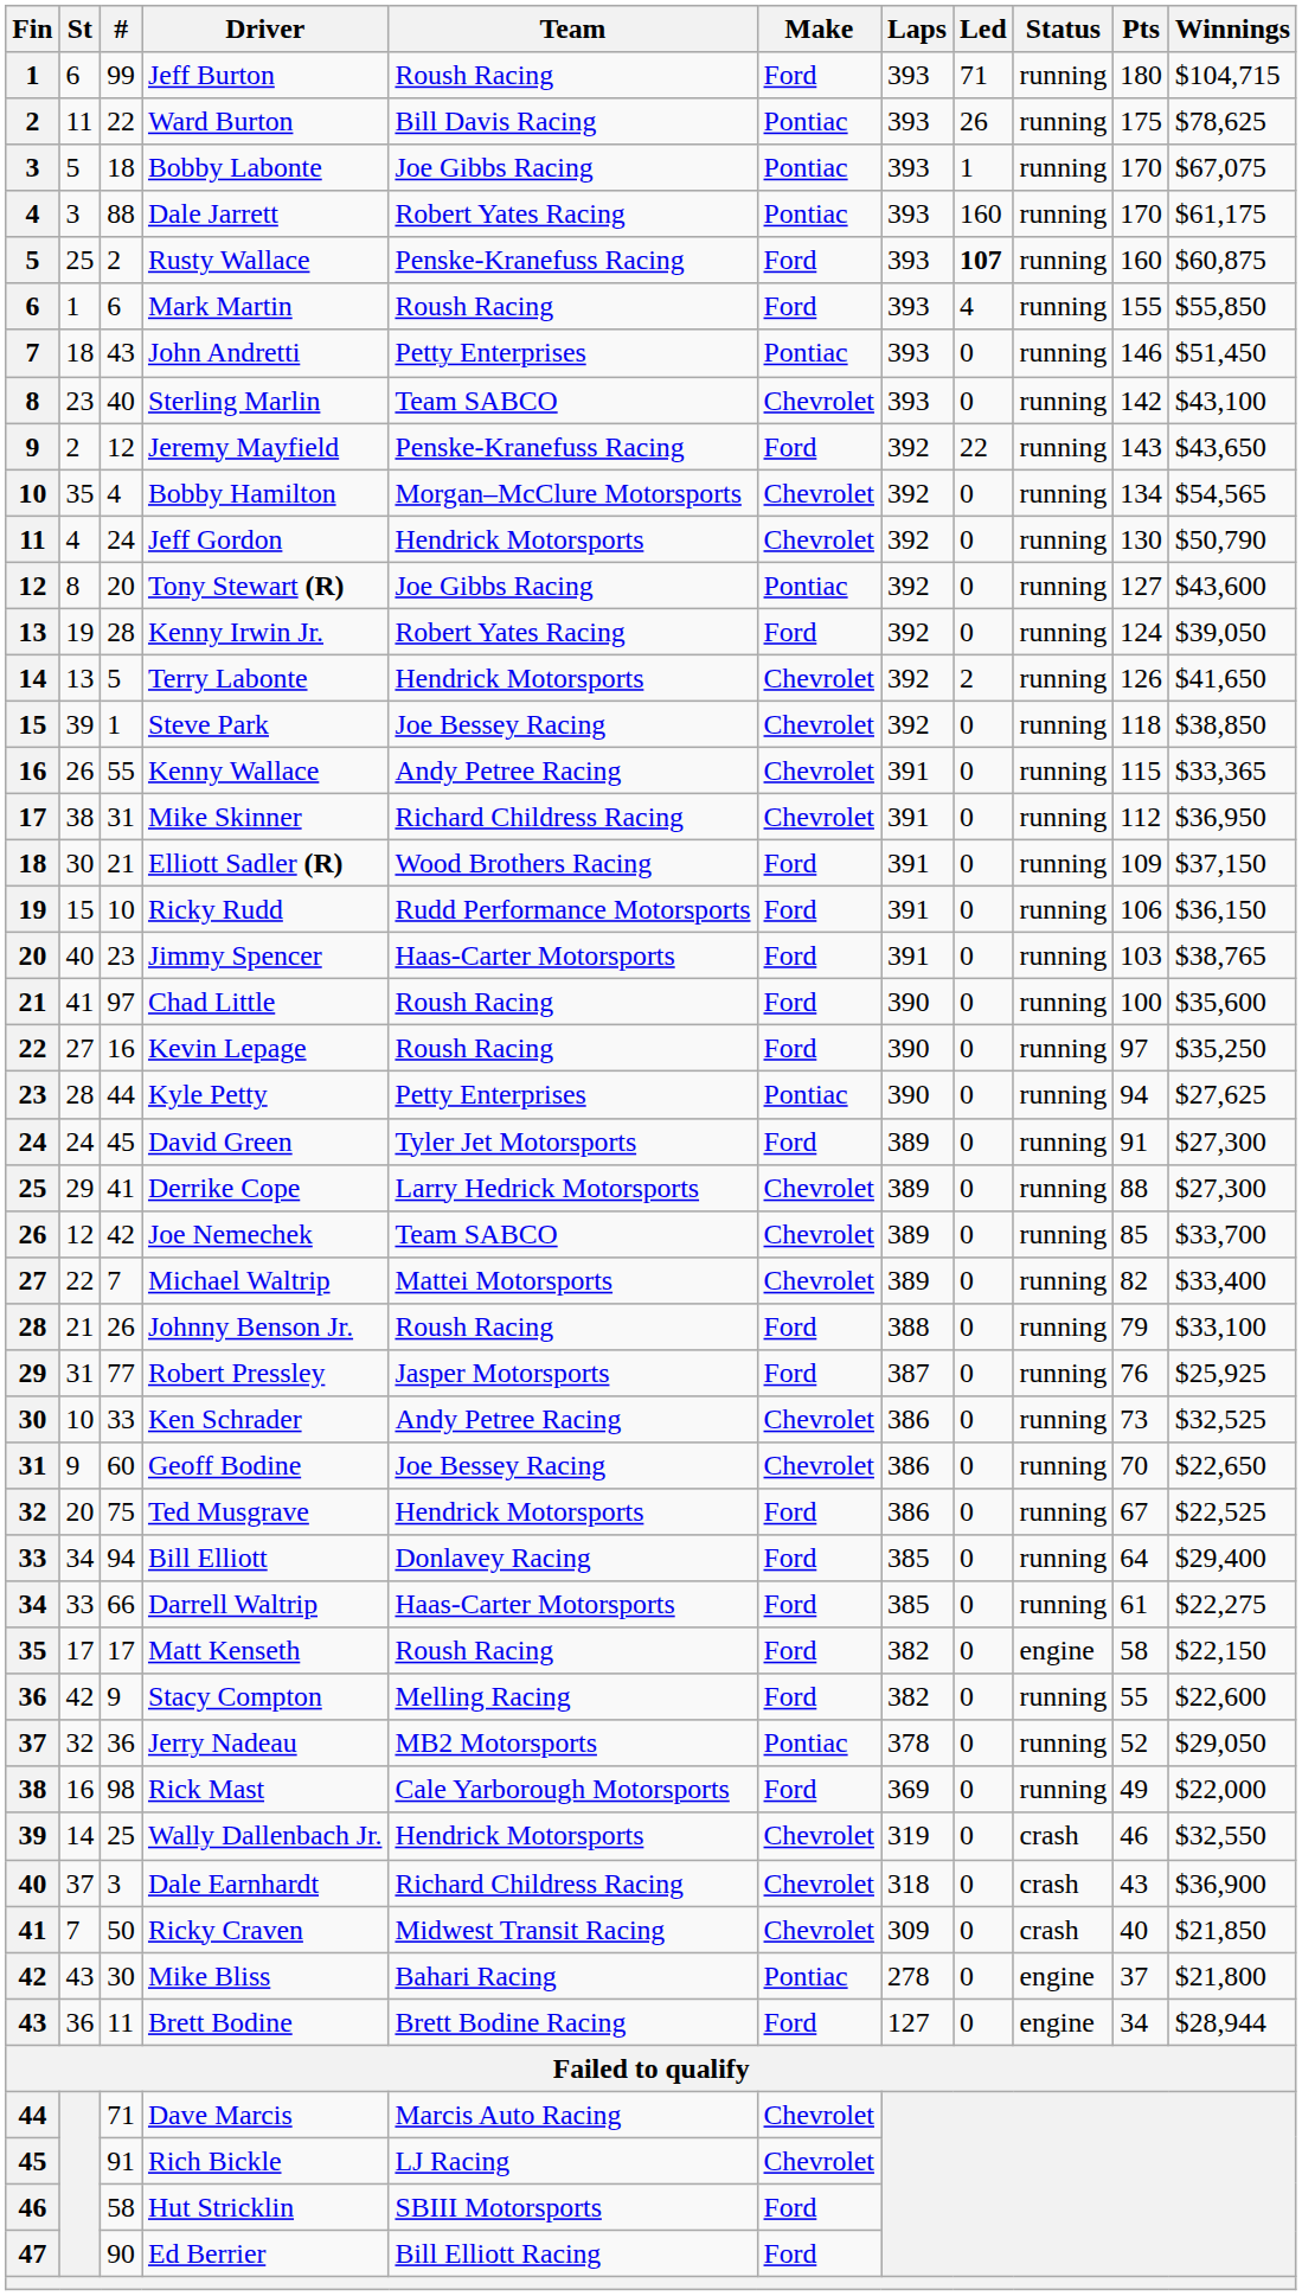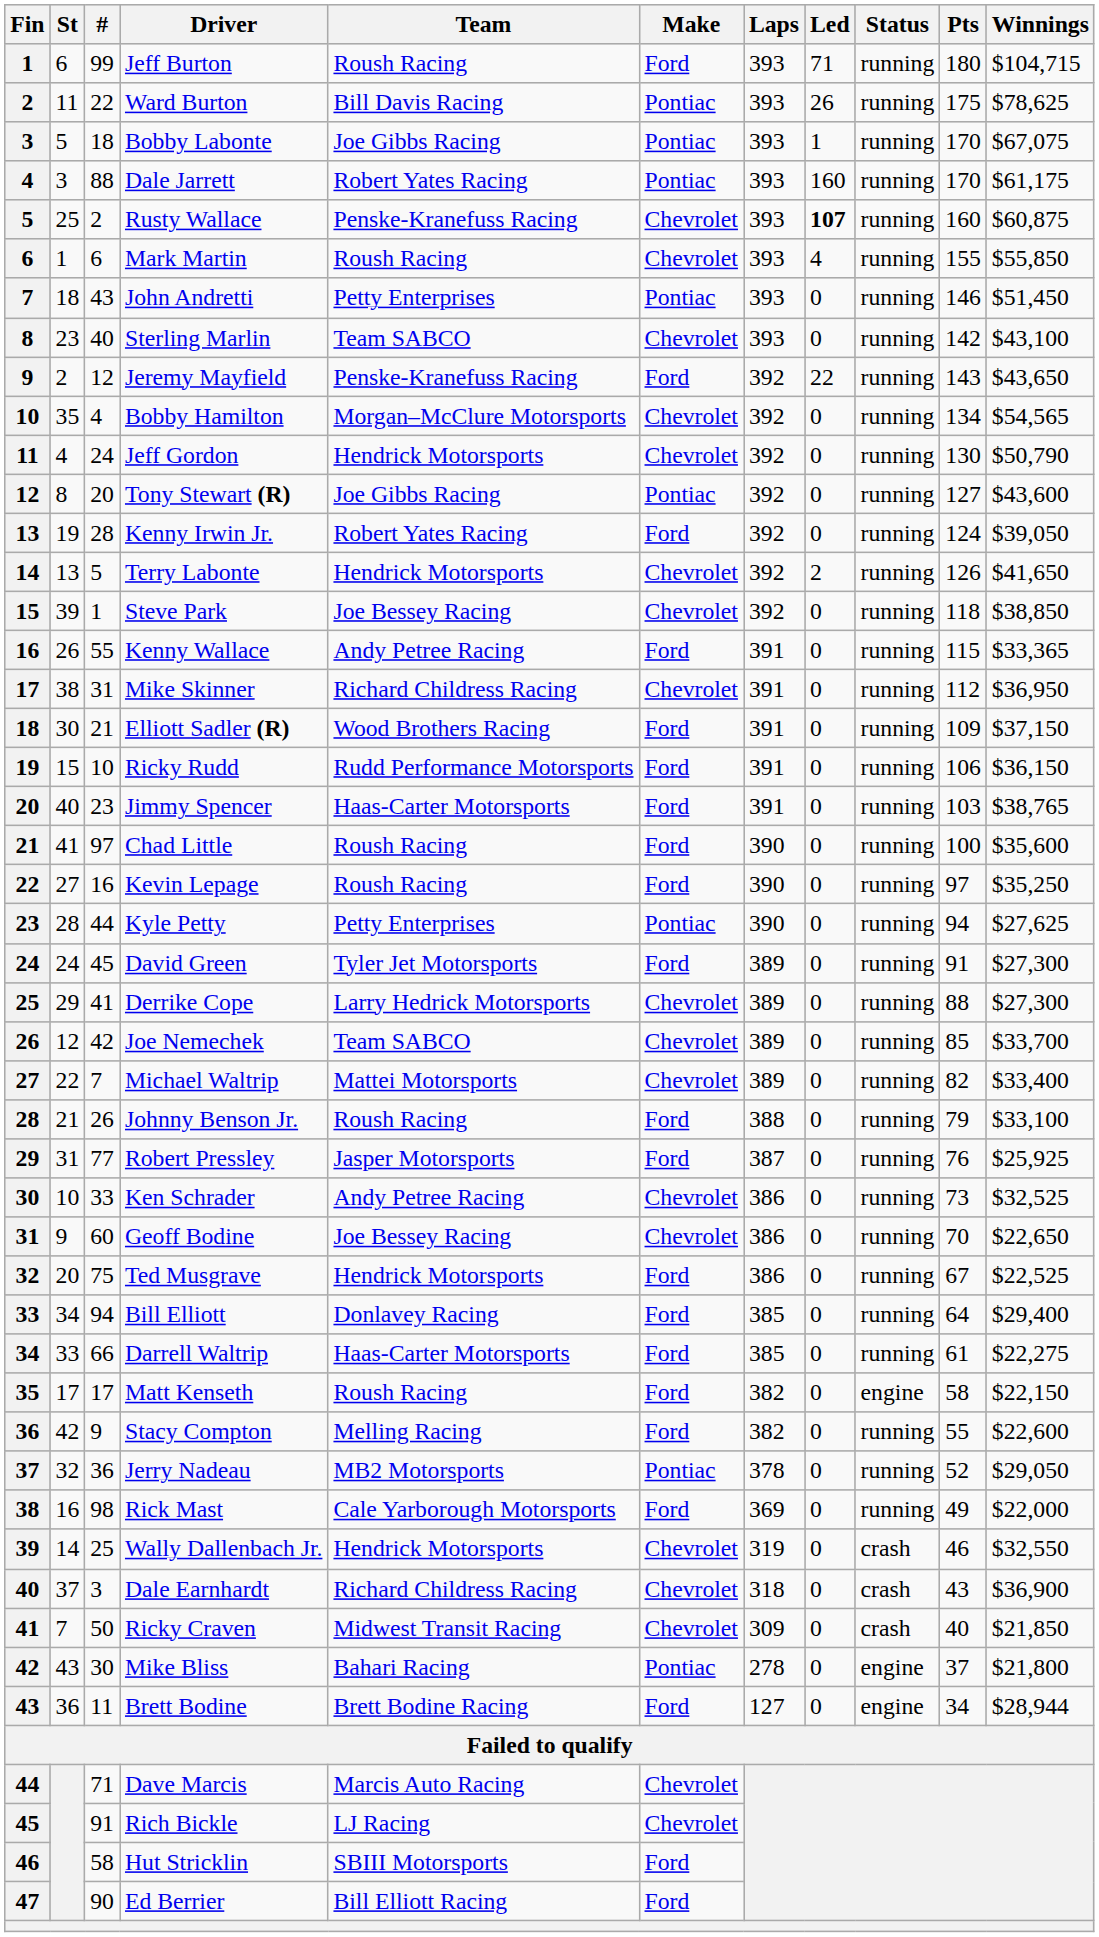Rusty Wallace | Make: Ford -> Chevrolet
Mark Martin | Make: Ford -> Chevrolet
Kenny Wallace | Make: Chevrolet -> Ford
